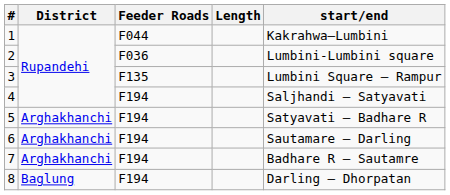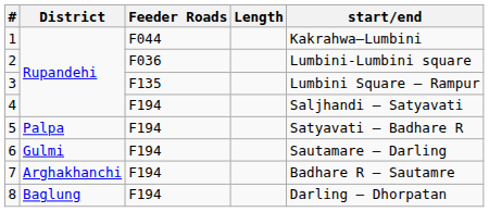5 | District: Arghakhanchi -> Palpa
6 | District: Arghakhanchi -> Gulmi
